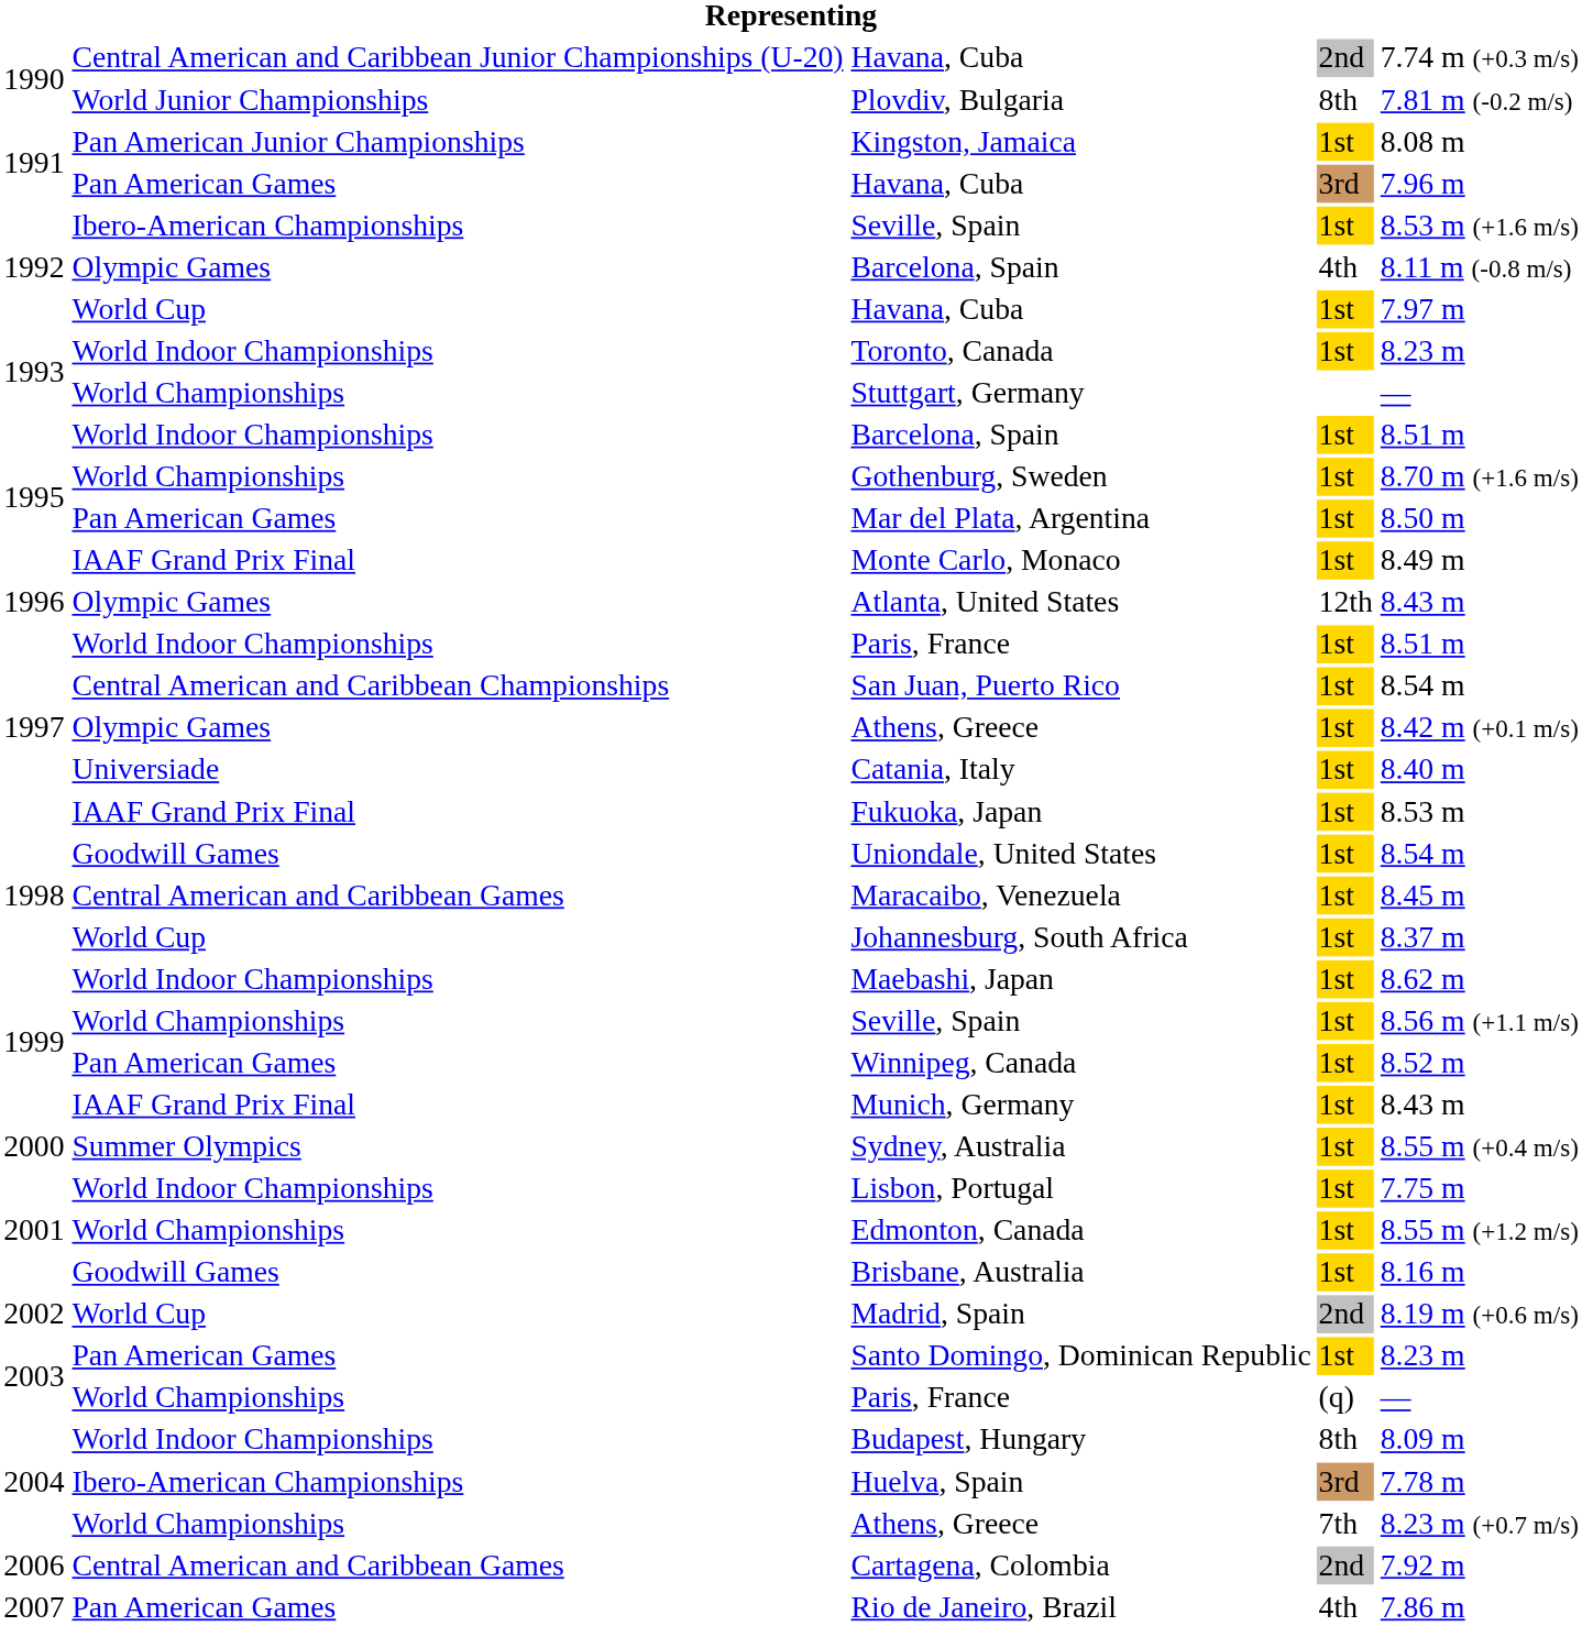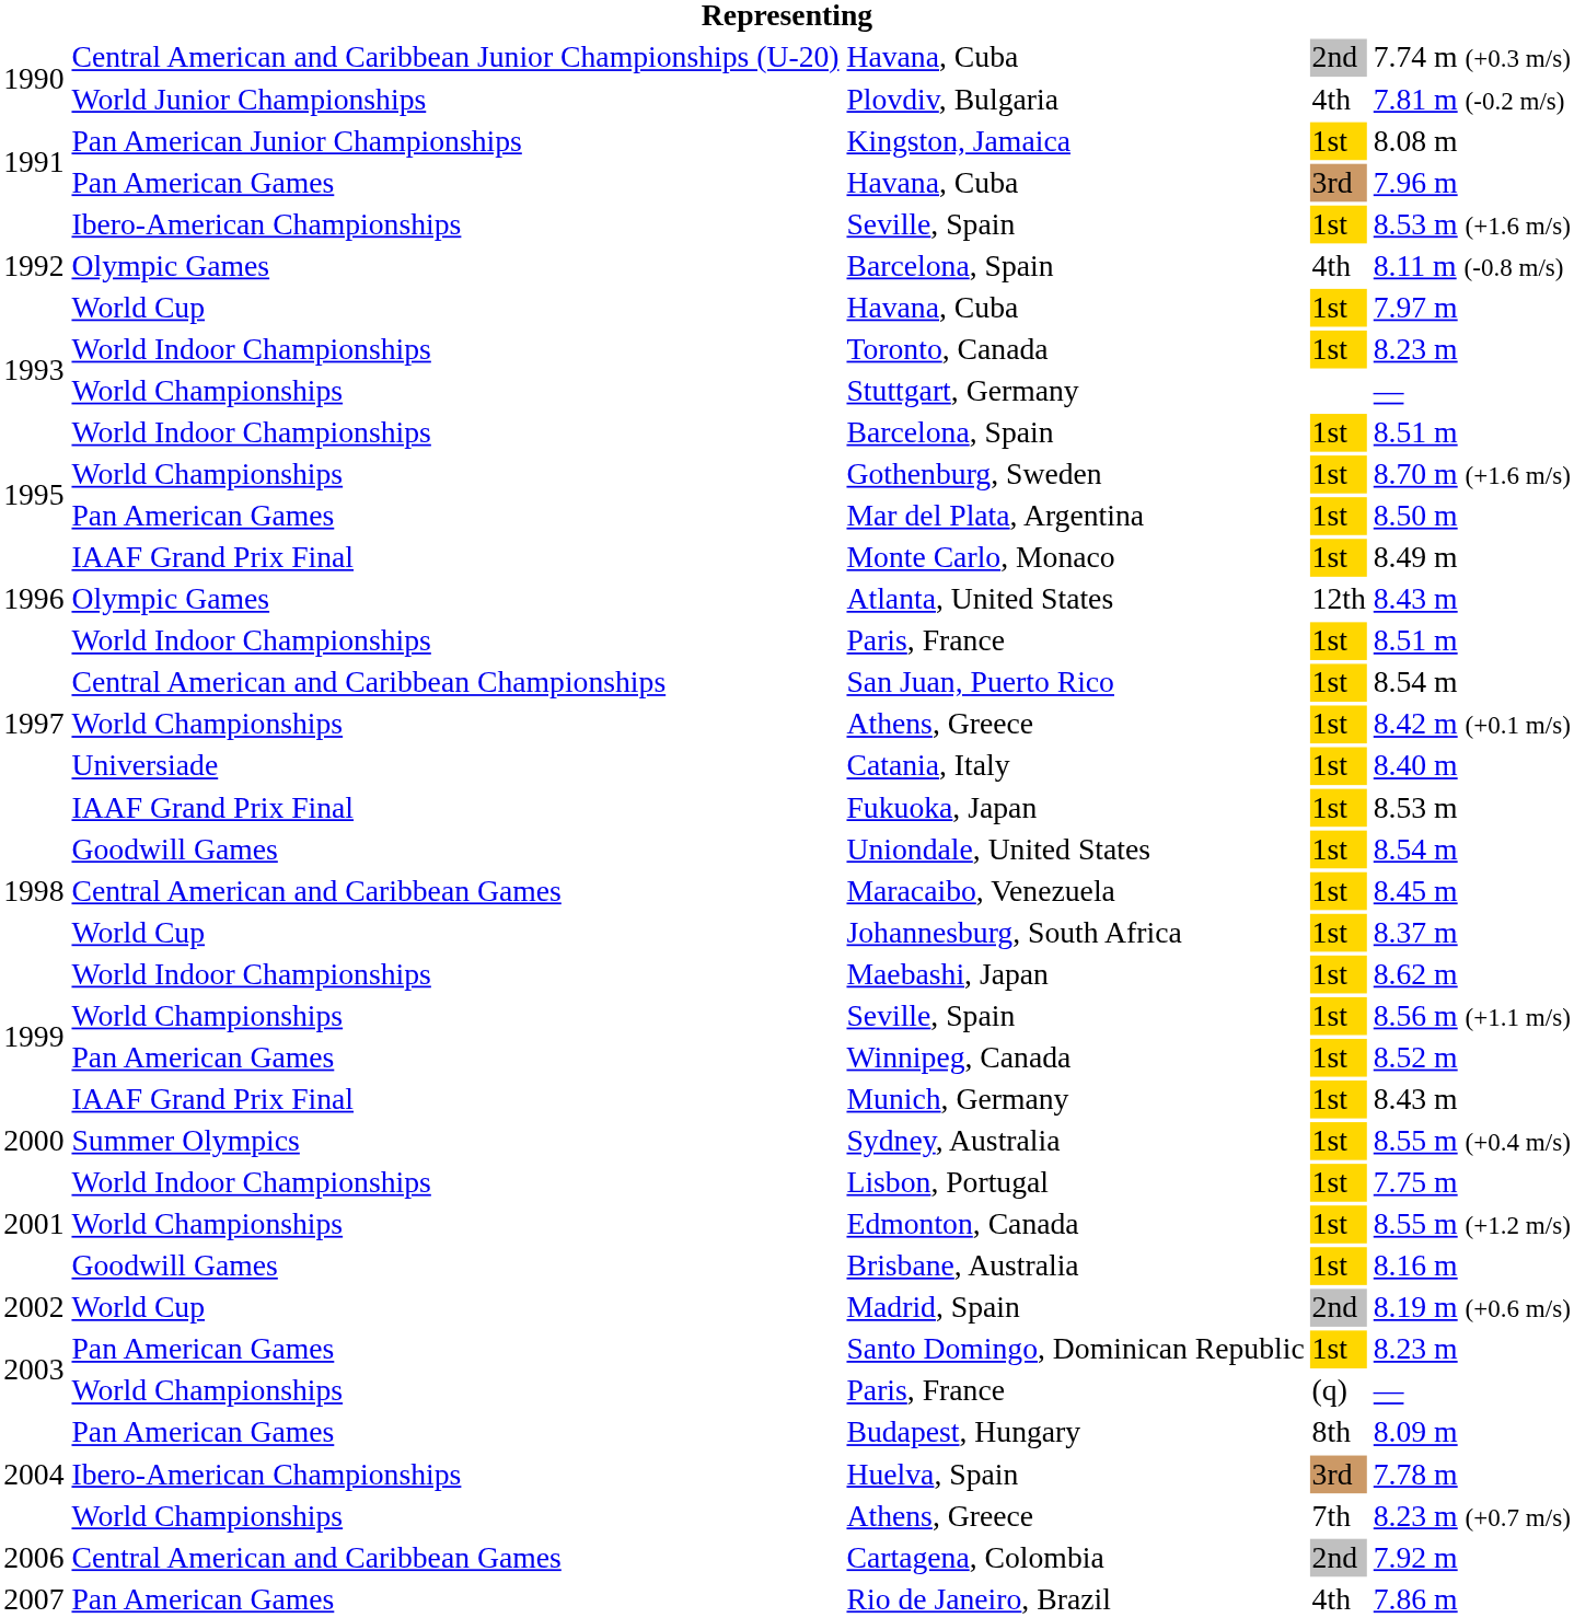Plovdiv, Bulgaria | column 4: 8th -> 4th
1997 / Athens, Greece | column 2: Olympic Games -> World Championships
Budapest, Hungary | column 2: World Indoor Championships -> Pan American Games
